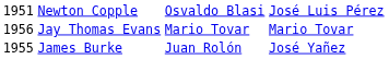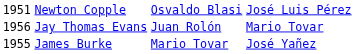Jay Thomas Evans | column 3: Mario Tovar -> Juan Rolón
James Burke | column 3: Juan Rolón -> Mario Tovar
